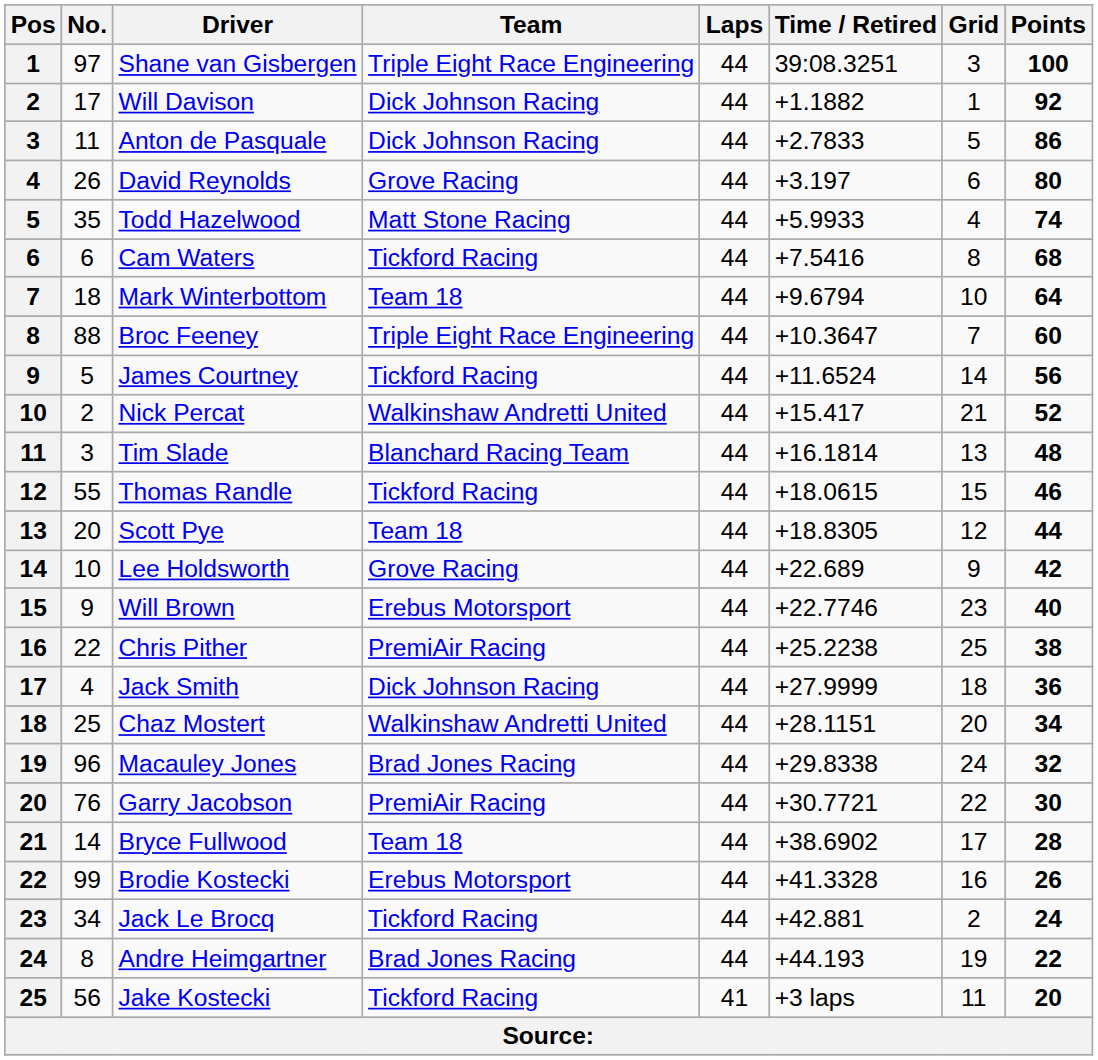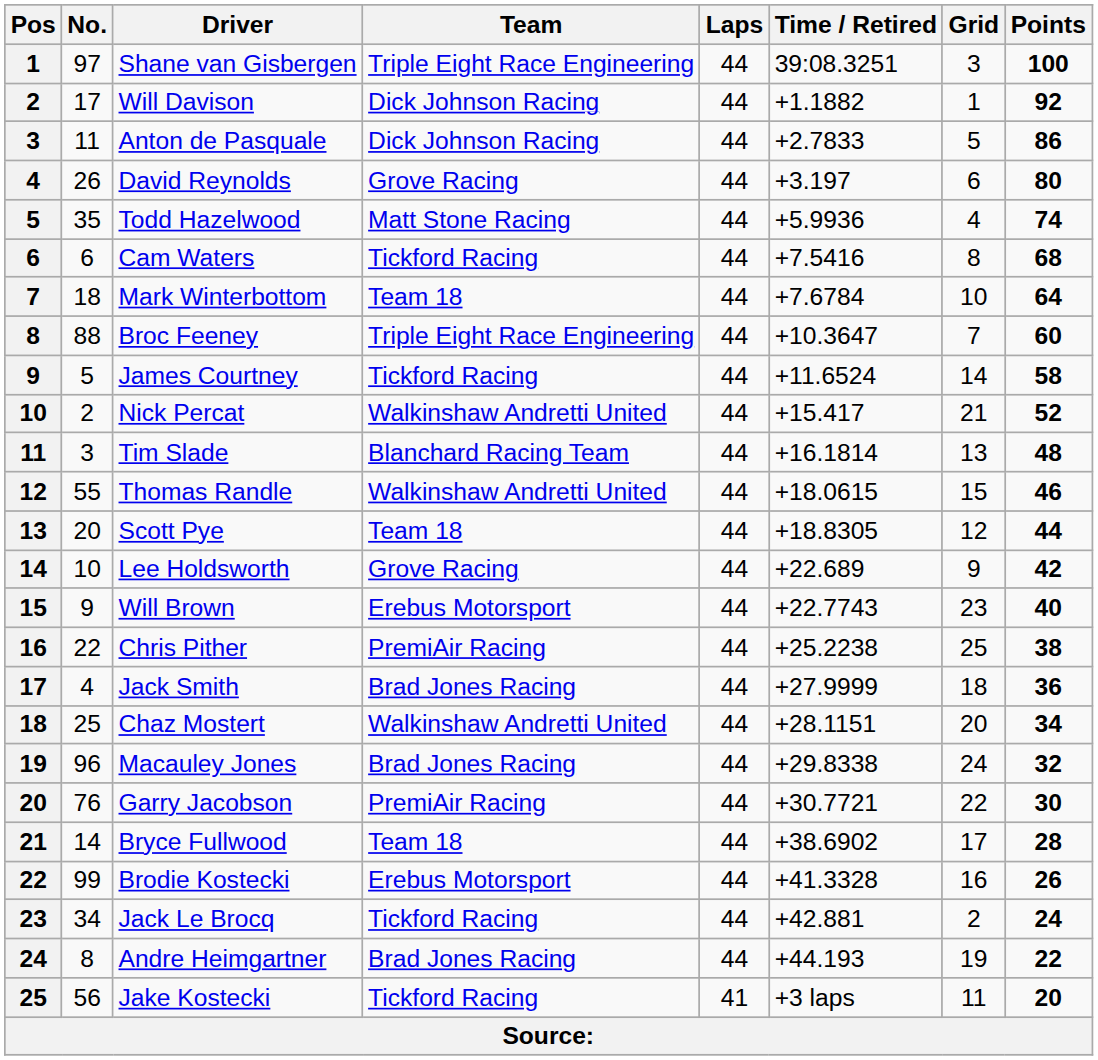Todd Hazelwood | Time / Retired: +5.9933 -> +5.9936
Mark Winterbottom | Time / Retired: +9.6794 -> +7.6784
James Courtney | Points: 56 -> 58
Thomas Randle | Team: Tickford Racing -> Walkinshaw Andretti United
Will Brown | Time / Retired: +22.7746 -> +22.7743
Jack Smith | Team: Dick Johnson Racing -> Brad Jones Racing
